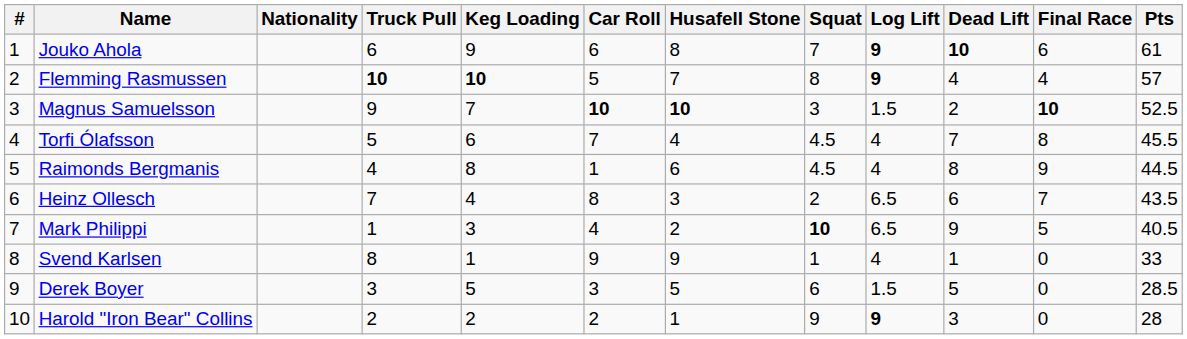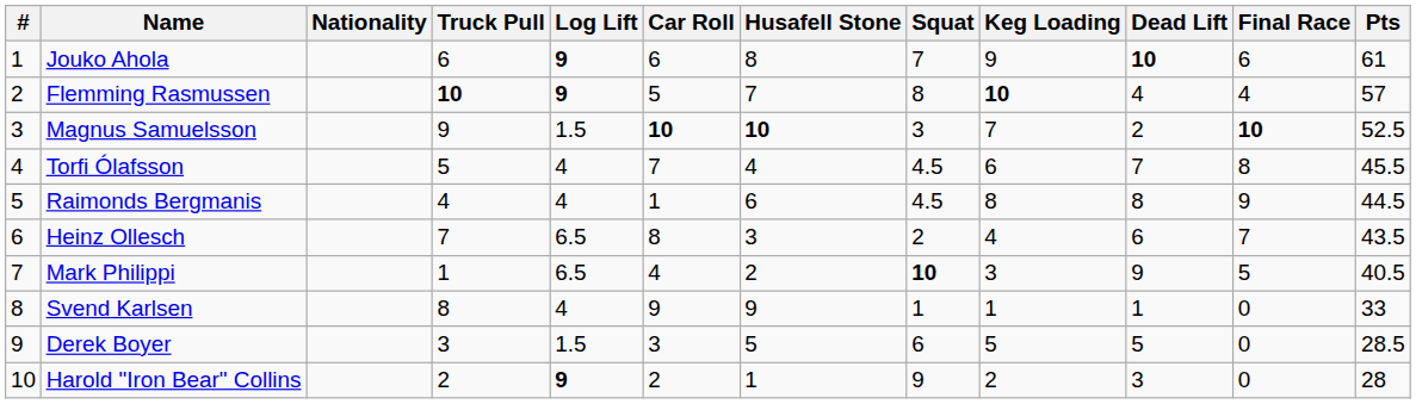columns swapped: Log Lift <-> Keg Loading
